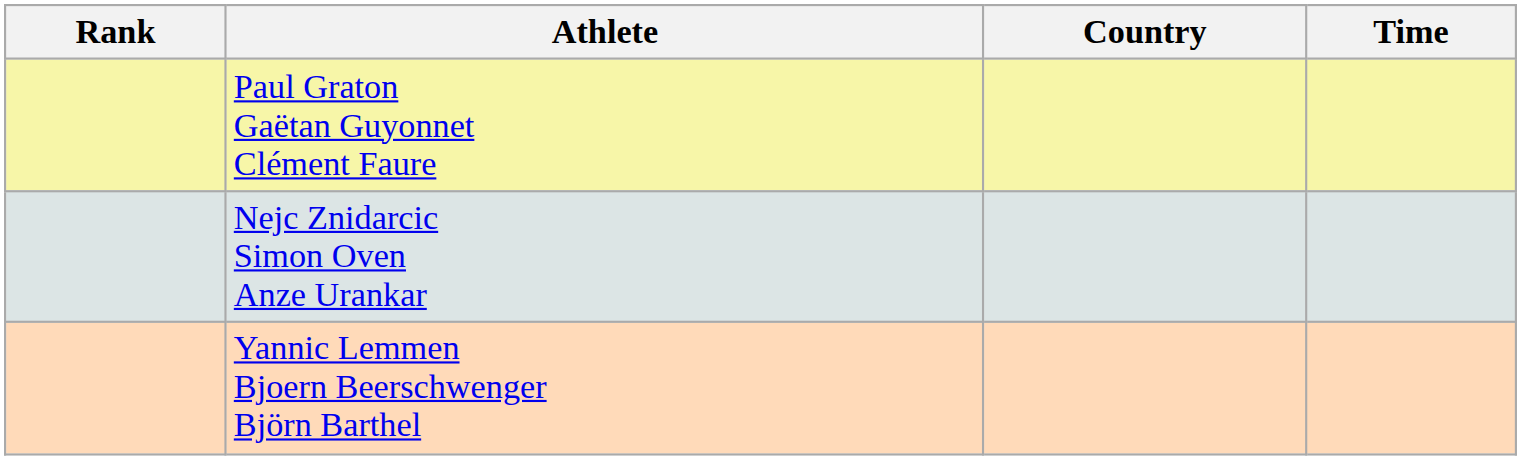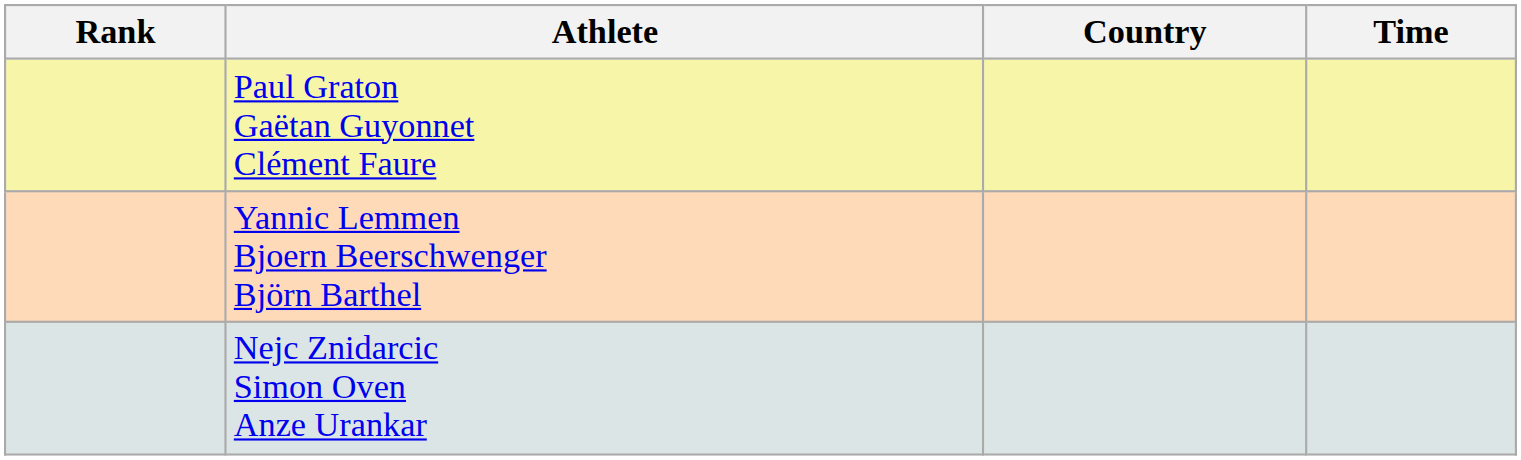rows swapped: Nejc Znidarcic Simon Oven Anze Urankar <-> Yannic Lemmen Bjoern Beerschwenger Björn Barthel
